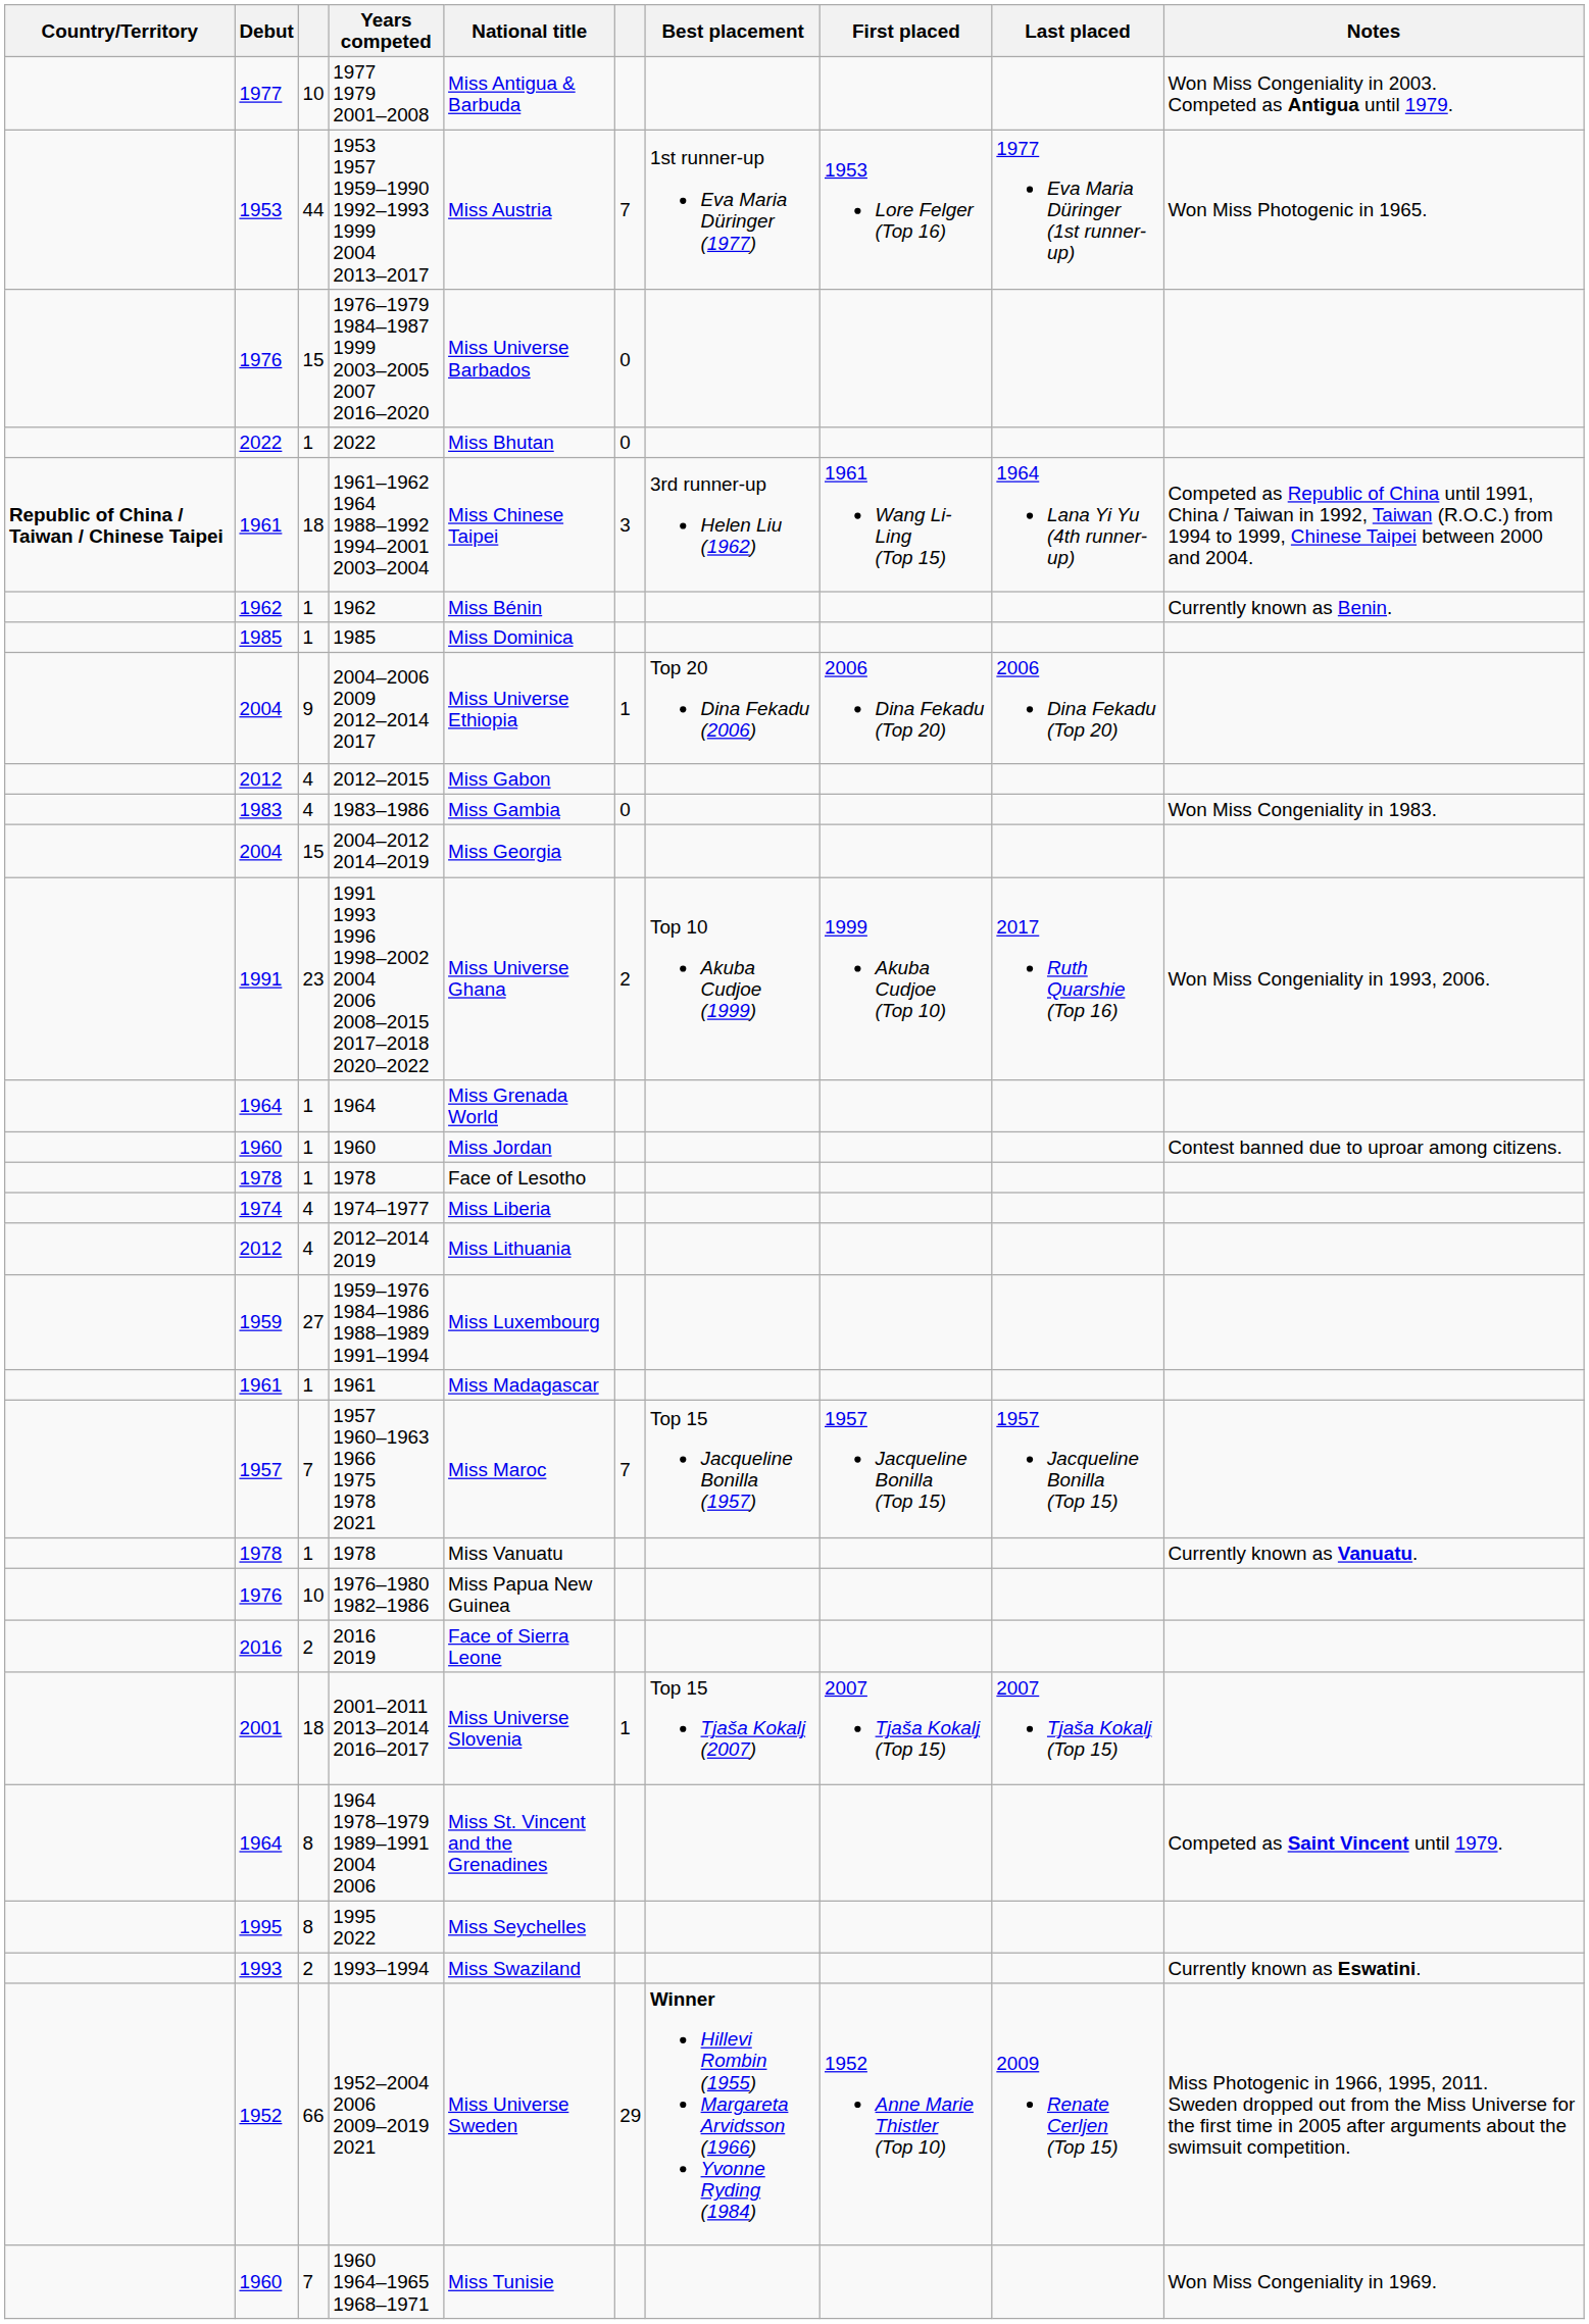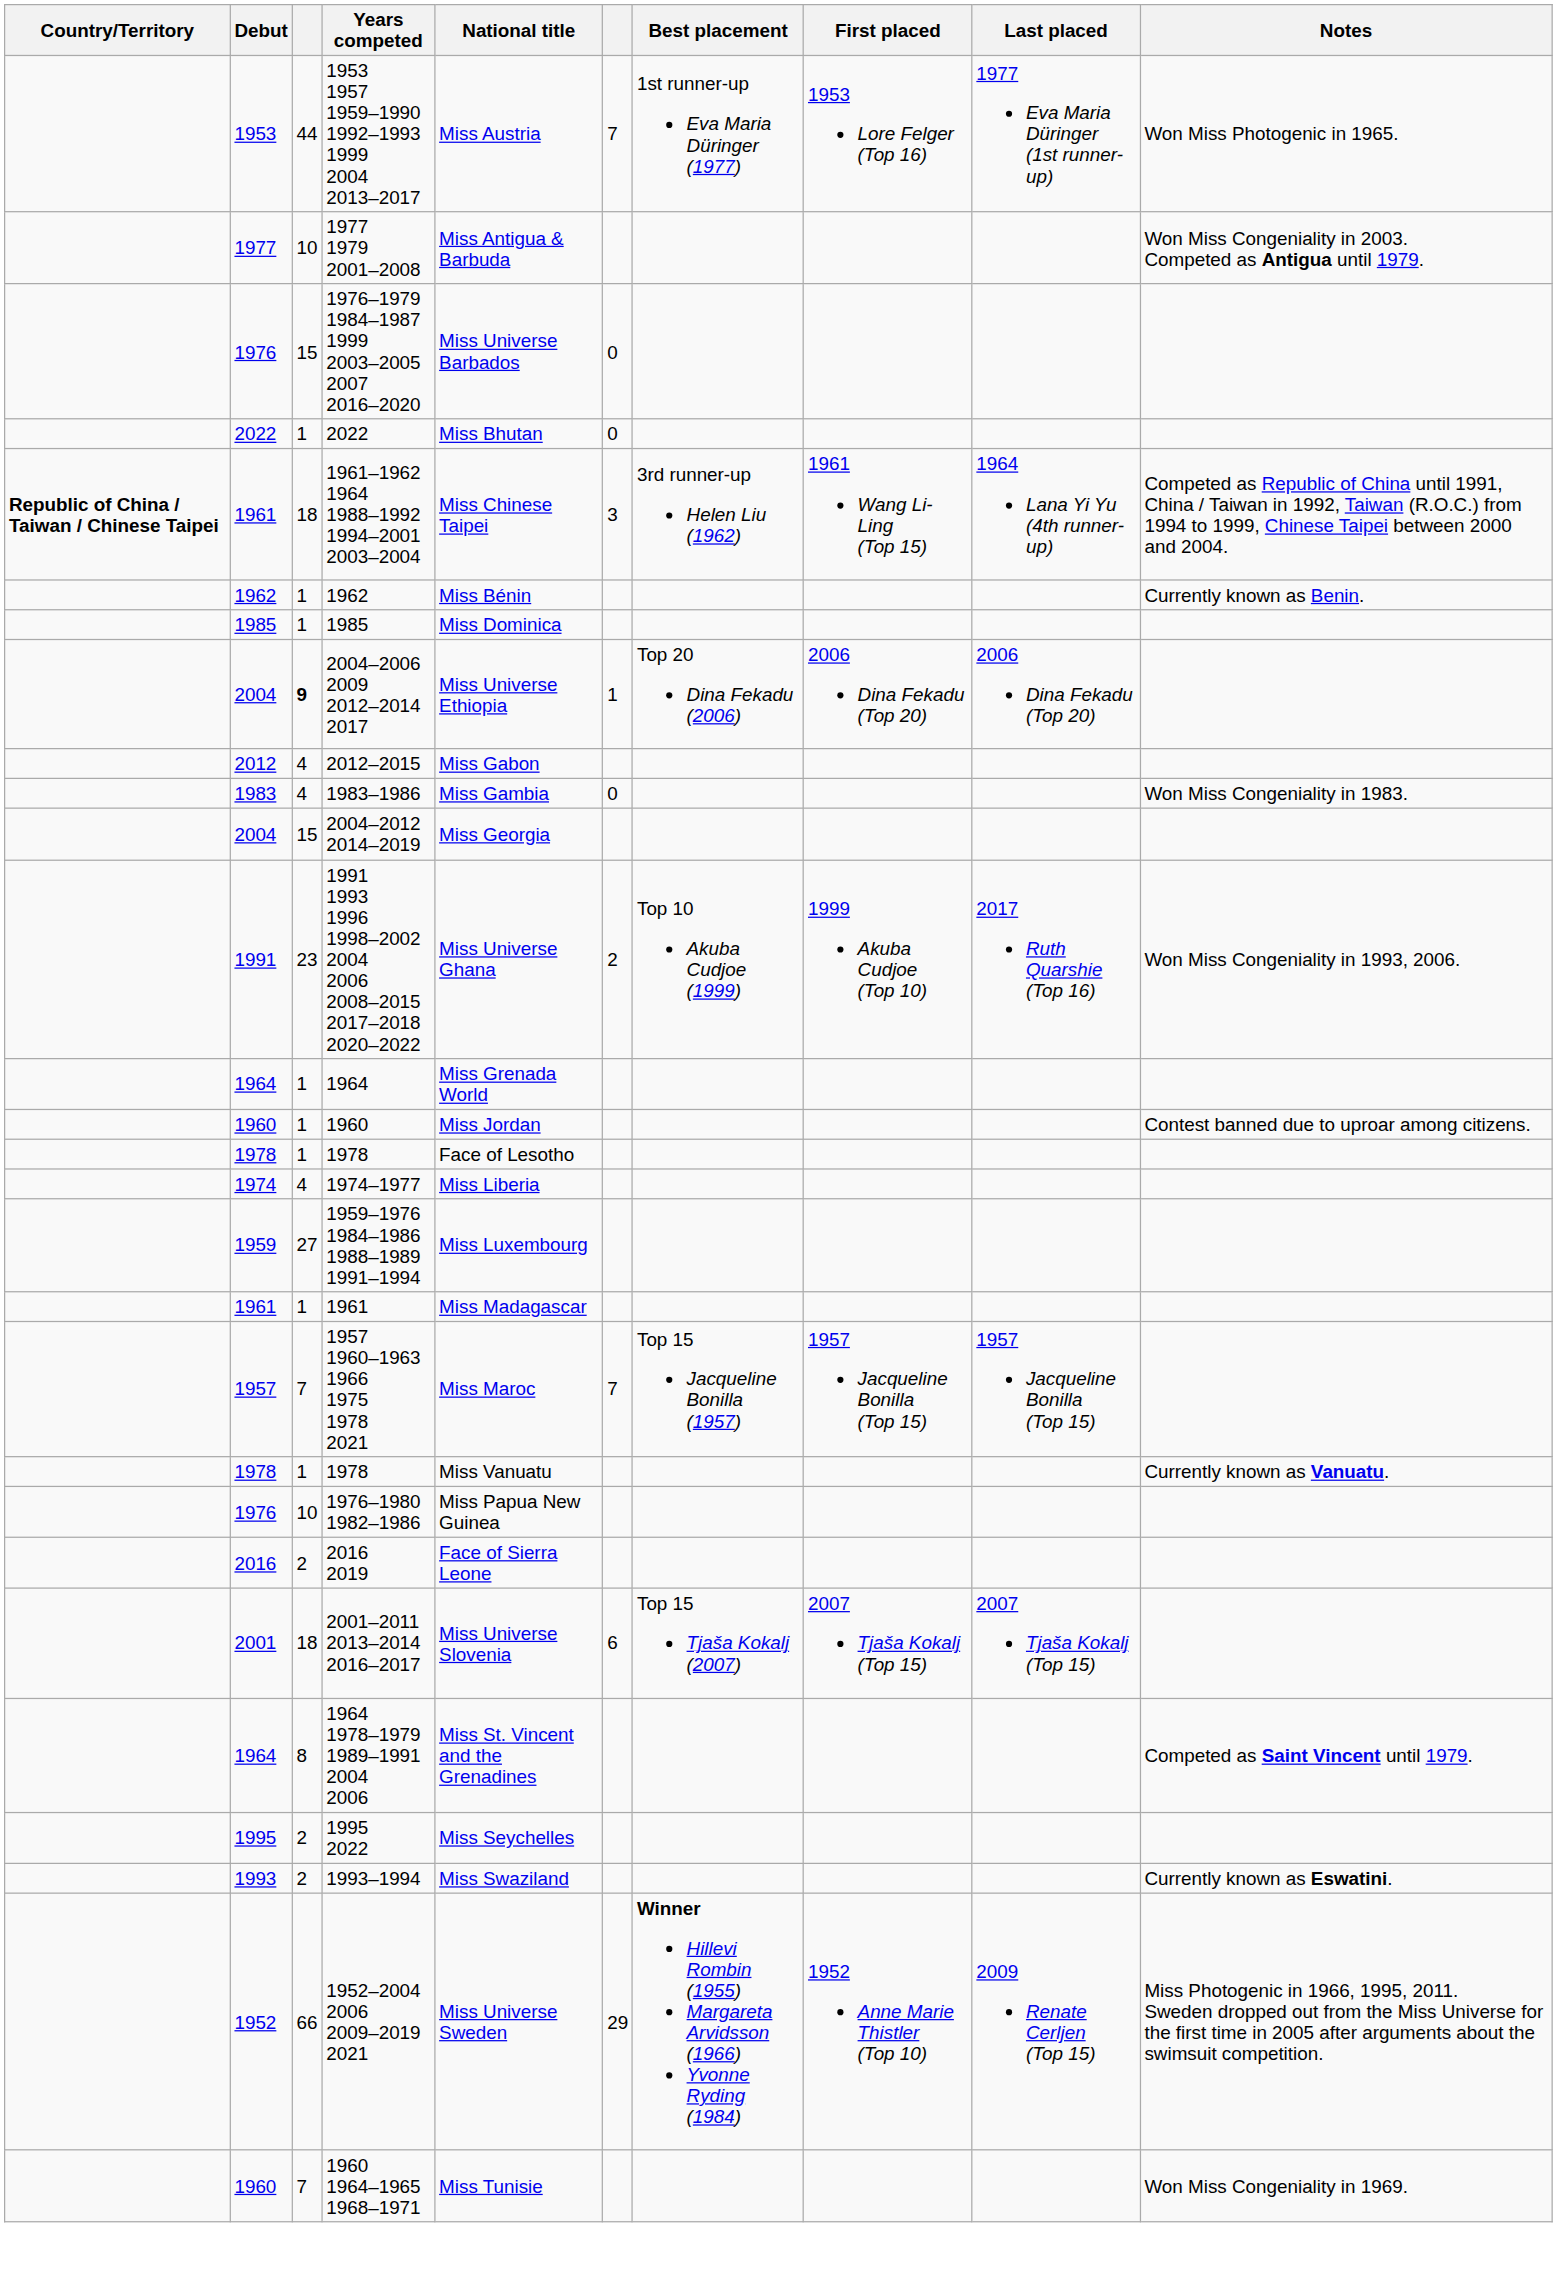rows swapped: 1977 1979 2001–2008 <-> 1953 1957 1959–1990 1992–1993 1999 2004 2013–2017
2004–2006 2009 2012–2014 2017 | column 3: normal -> bold
- row: 2012 | 4 | 2012–2014 2019 | Miss Lithuania
2001–2011 2013–2014 2016–2017 | column 6: 1 -> 6
1995 2022 | column 3: 8 -> 2
